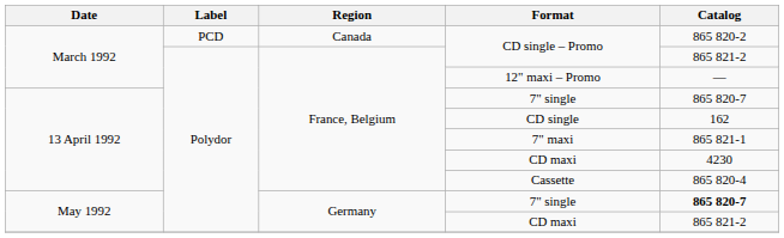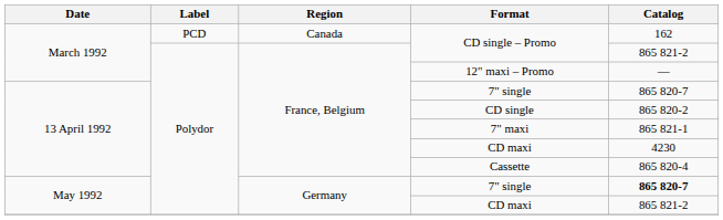Canada / CD single – Promo | Catalog: 865 820-2 -> 162
CD single | Catalog: 162 -> 865 820-2
